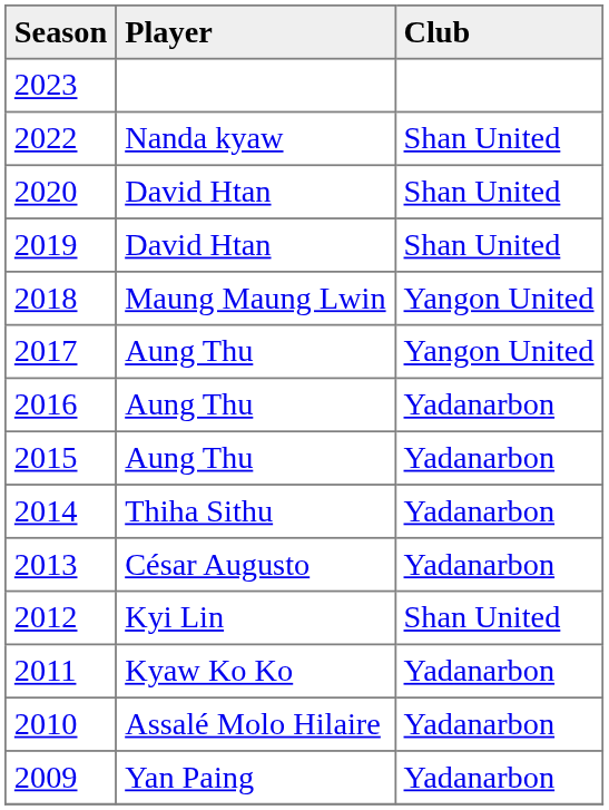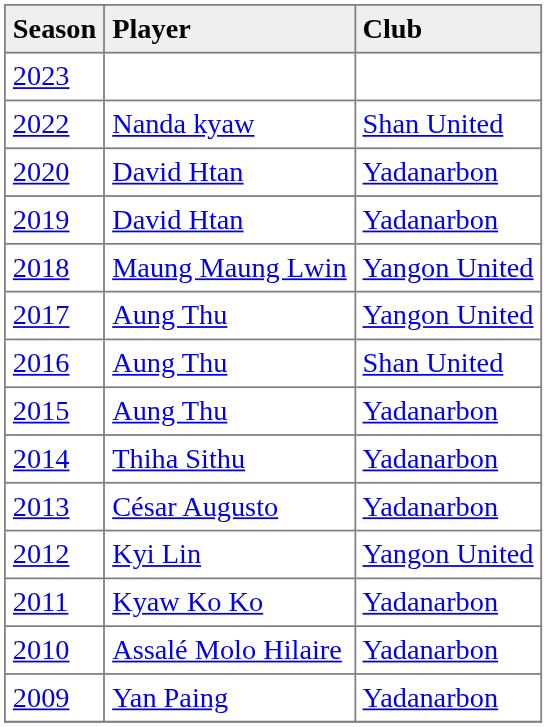2020 | Club: Shan United -> Yadanarbon
2019 | Club: Shan United -> Yadanarbon
2016 | Club: Yadanarbon -> Shan United
2012 | Club: Shan United -> Yangon United
